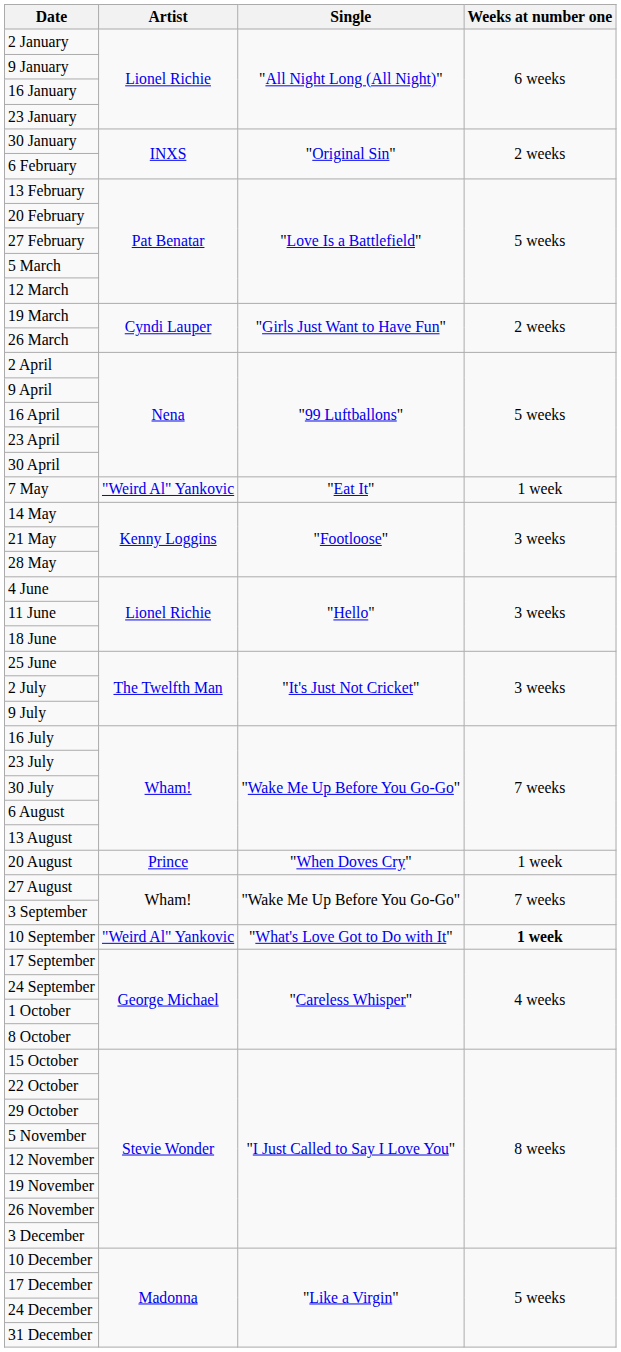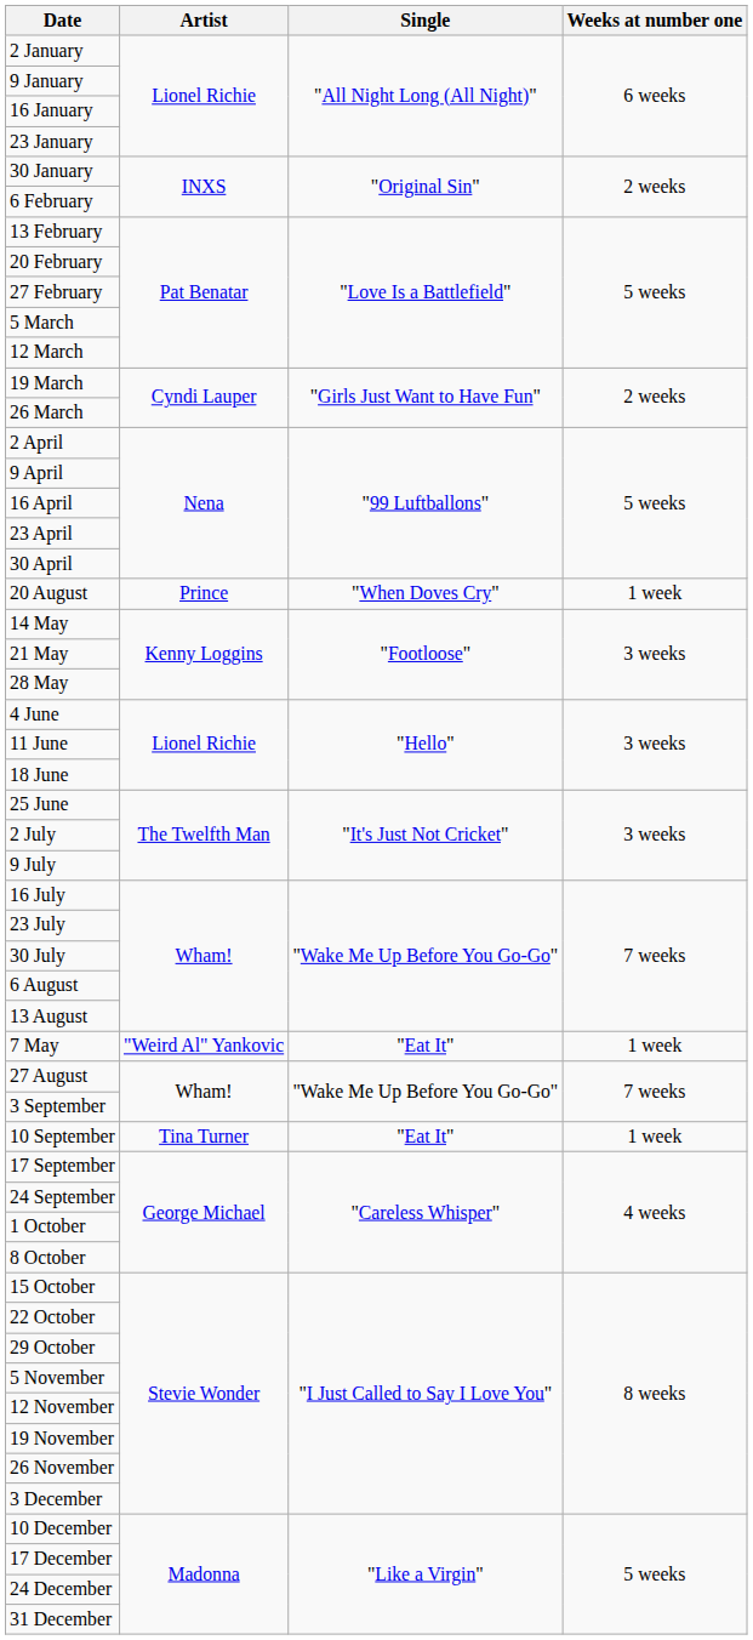rows swapped: 7 May <-> 20 August
10 September | Artist: "Weird Al" Yankovic -> Tina Turner
10 September | Single: "What's Love Got to Do with It" -> "Eat It"
10 September | Weeks at number one: bold -> normal
